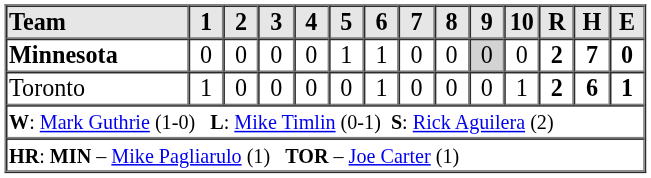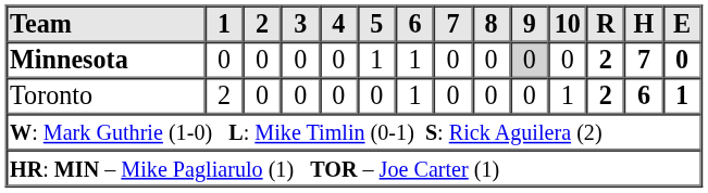Toronto | 1: 1 -> 2
